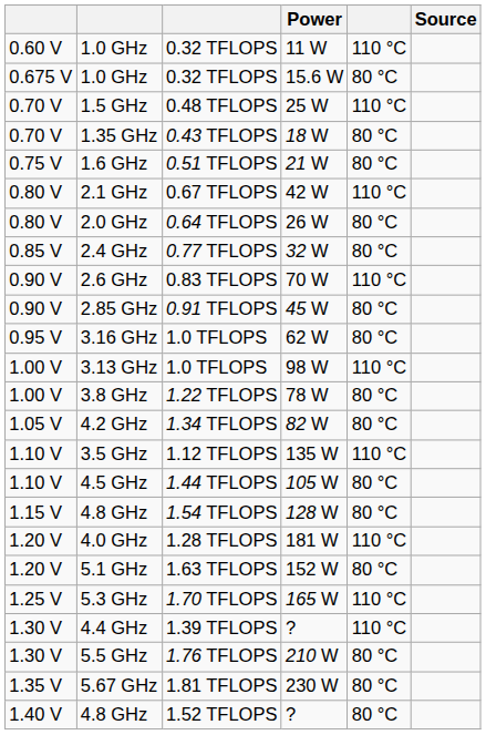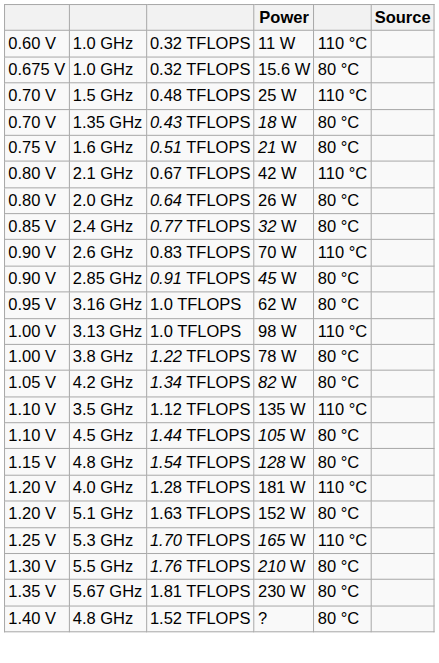- row: 1.30 V | 4.4 GHz | 1.39 TFLOPS | ? | 110 °C
